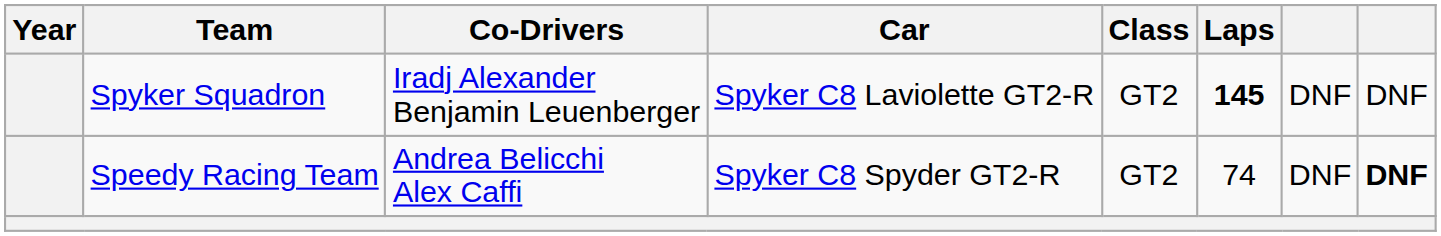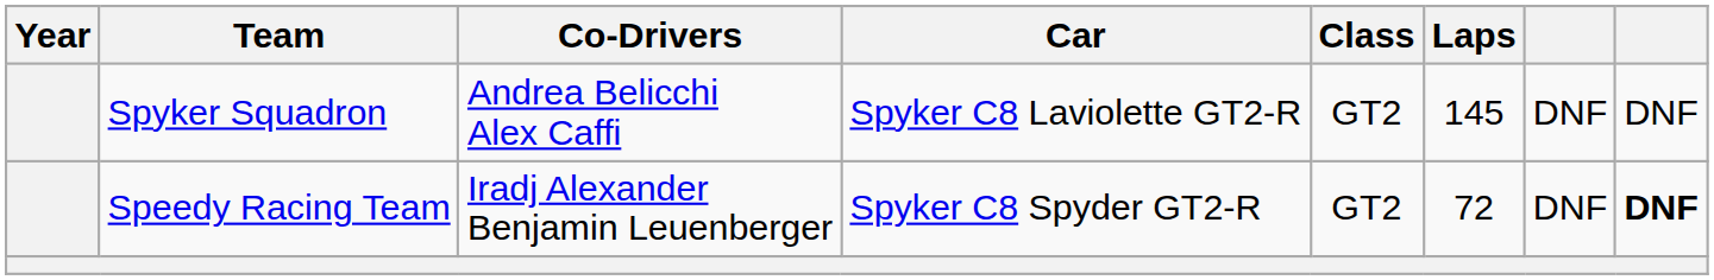Spyker Squadron | Co-Drivers: Iradj Alexander Benjamin Leuenberger -> Andrea Belicchi Alex Caffi
Spyker Squadron | Laps: bold -> normal
Speedy Racing Team | Co-Drivers: Andrea Belicchi Alex Caffi -> Iradj Alexander Benjamin Leuenberger
Speedy Racing Team | Laps: 74 -> 72
